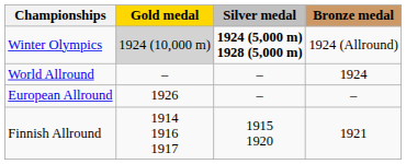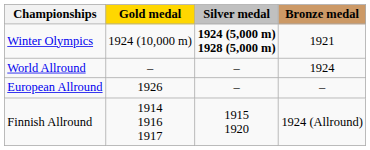Winter Olympics | Gold medal: lightgrey background -> no background
Winter Olympics | Bronze medal: 1924 (Allround) -> 1921
Finnish Allround | Bronze medal: 1921 -> 1924 (Allround)
